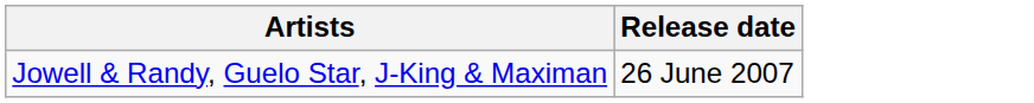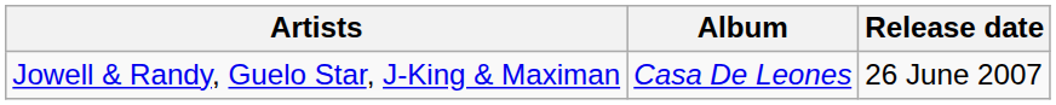+ column: Album | Casa De Leones
